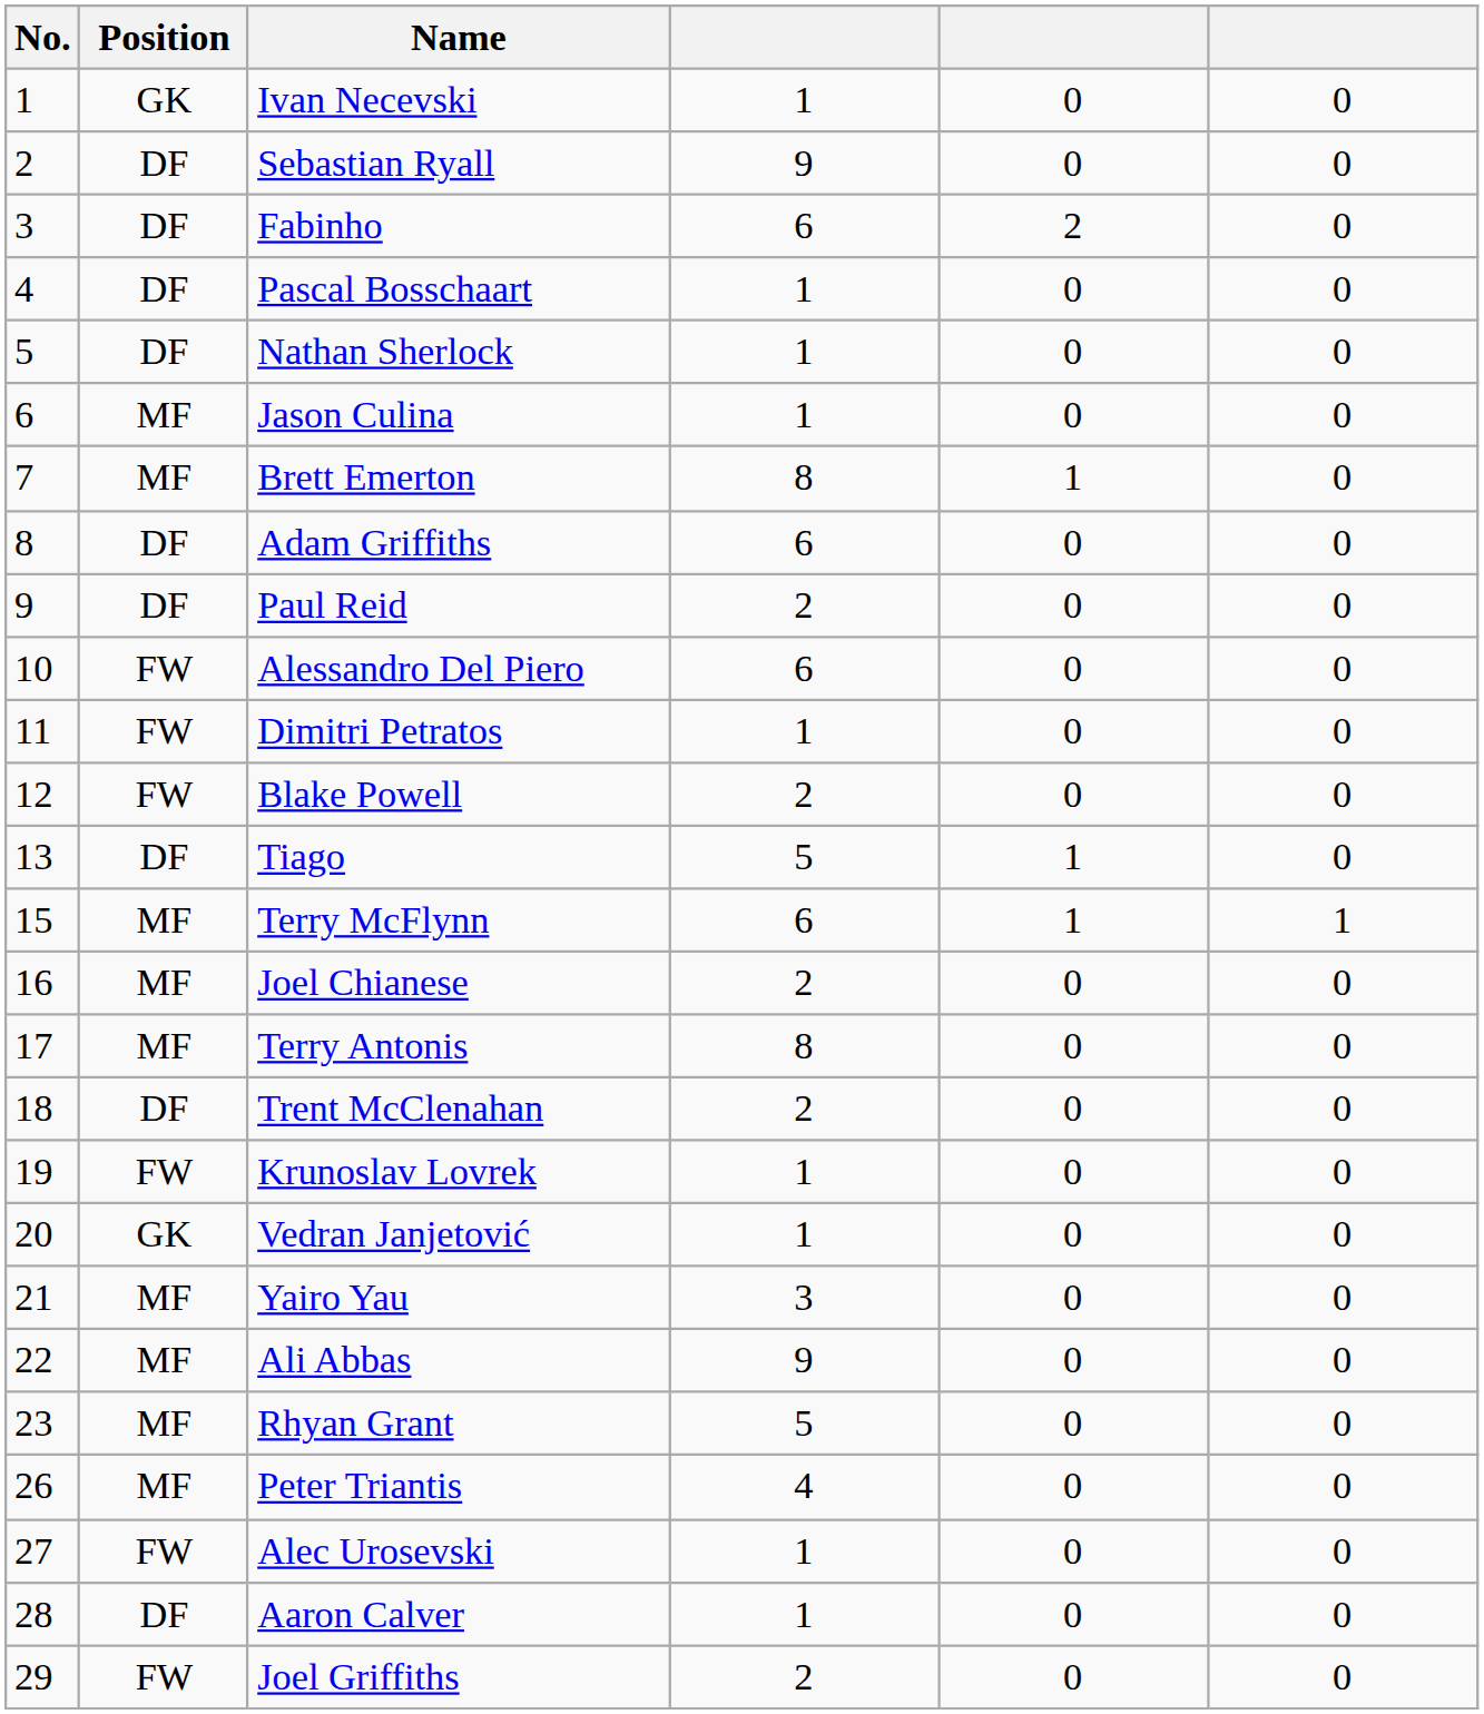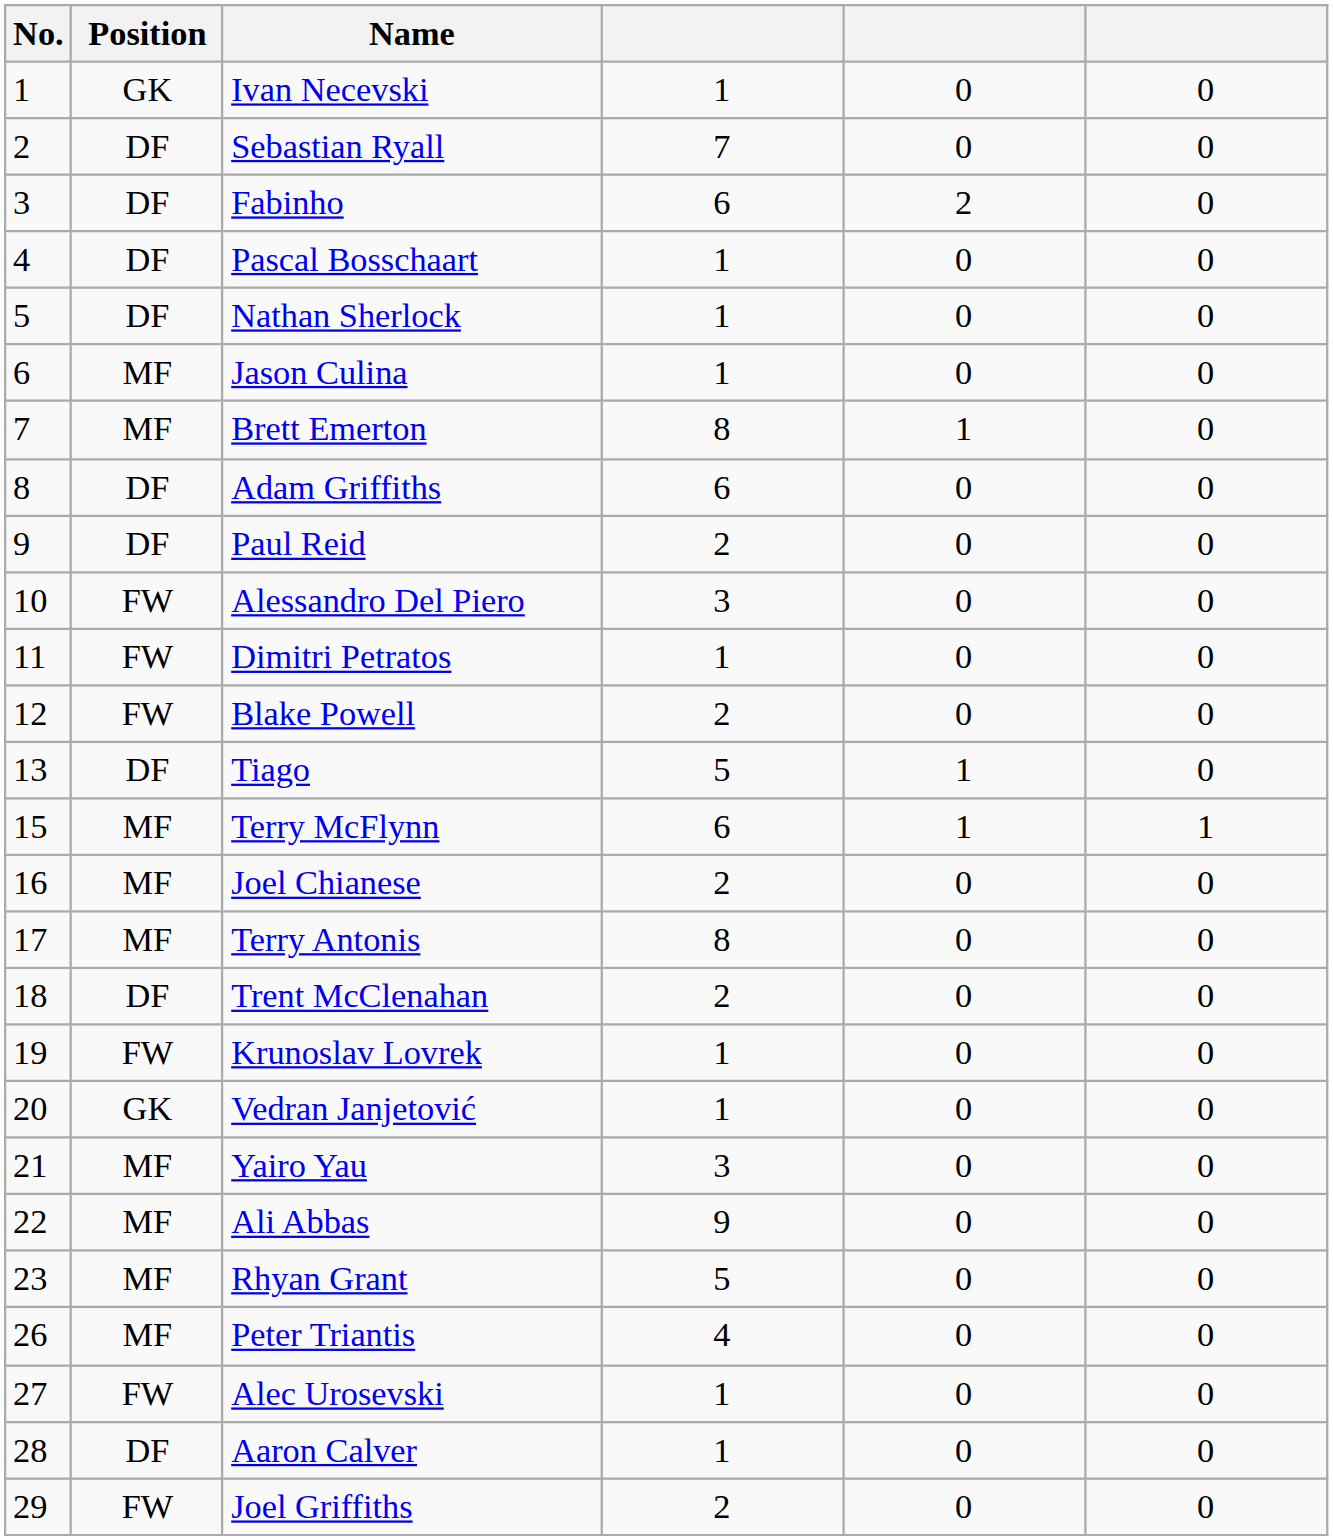Sebastian Ryall | column 4: 9 -> 7
Alessandro Del Piero | column 4: 6 -> 3
